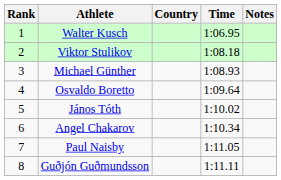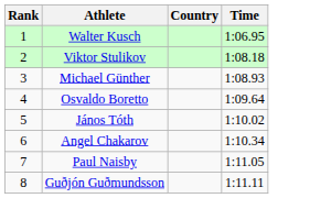- column: Notes
